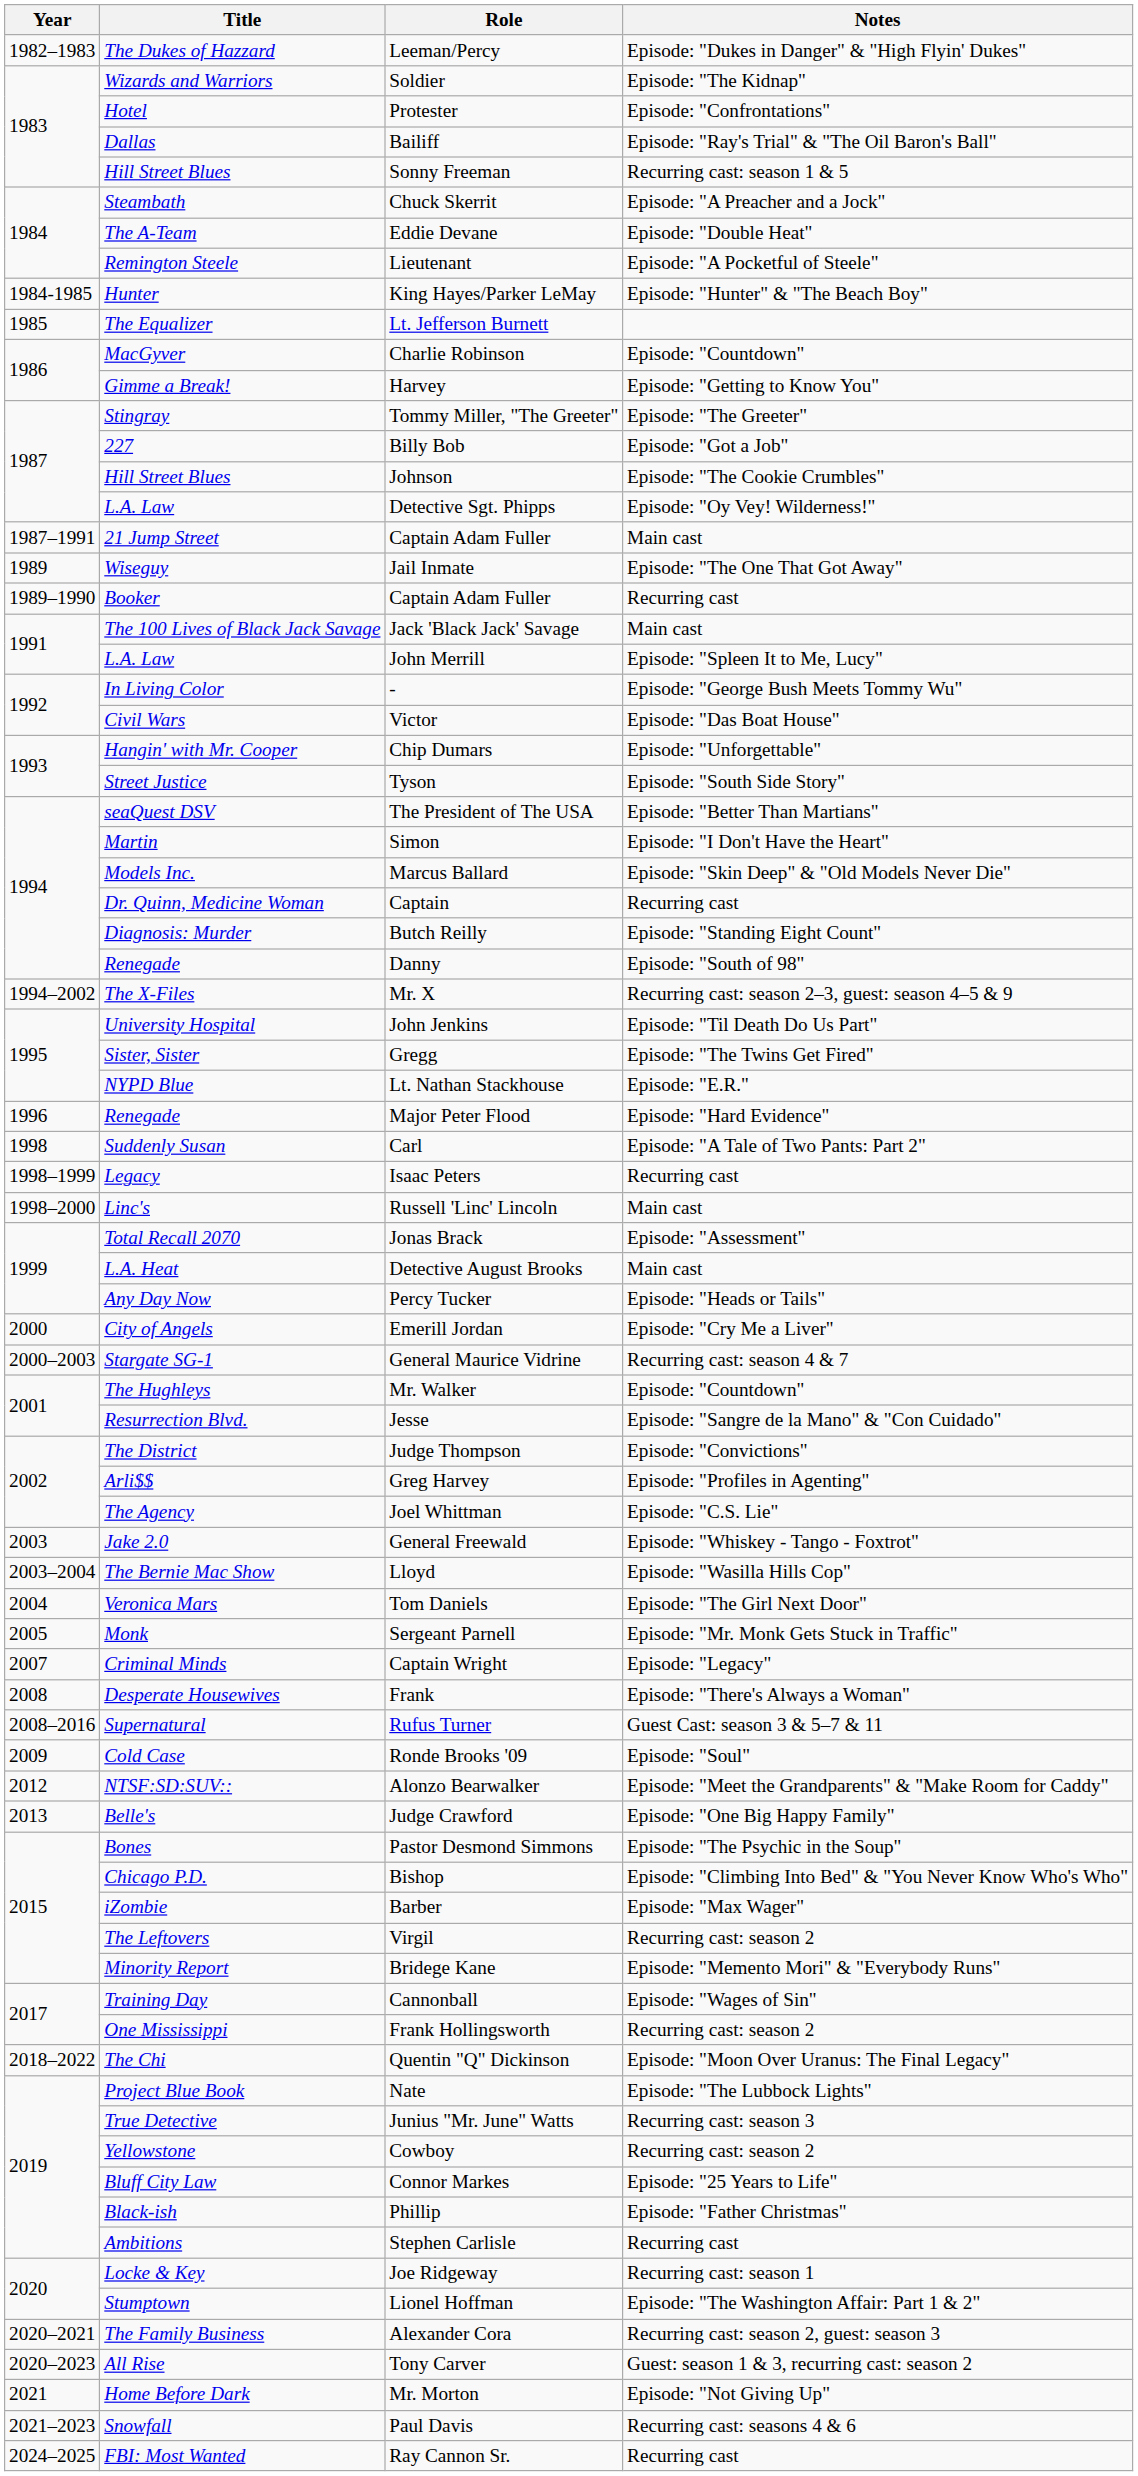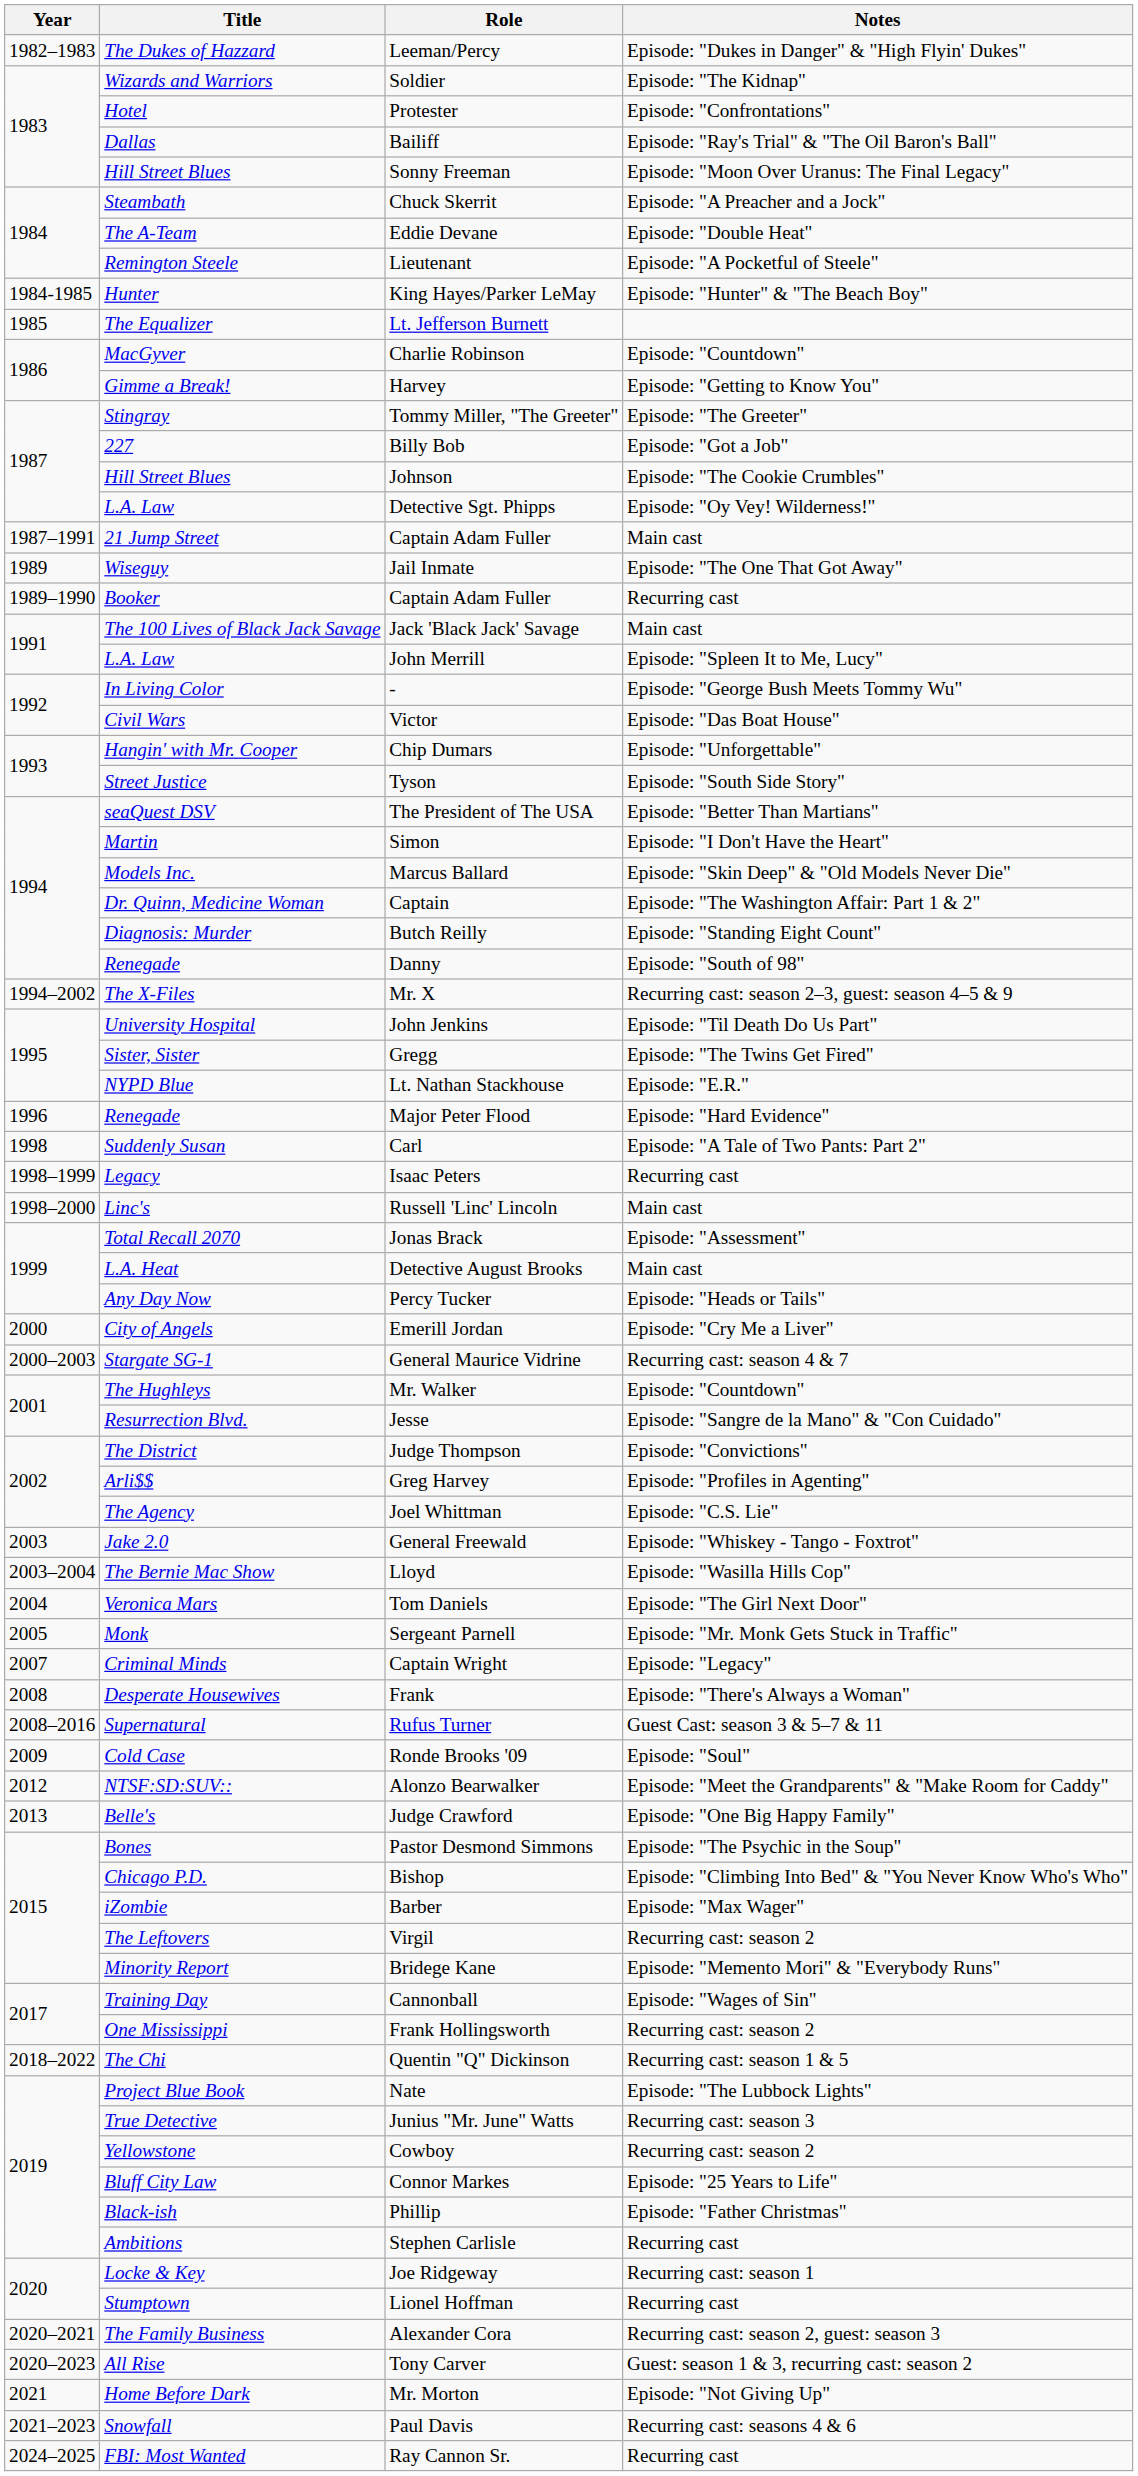Sonny Freeman | Notes: Recurring cast: season 1 & 5 -> Episode: "Moon Over Uranus: The Final Legacy"
Captain | Notes: Recurring cast -> Episode: "The Washington Affair: Part 1 & 2"
Quentin "Q" Dickinson | Notes: Episode: "Moon Over Uranus: The Final Legacy" -> Recurring cast: season 1 & 5
Lionel Hoffman | Notes: Episode: "The Washington Affair: Part 1 & 2" -> Recurring cast
